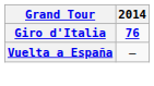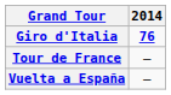+ row: Tour de France | —
